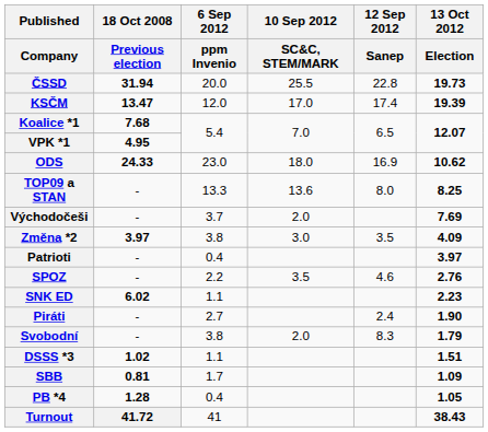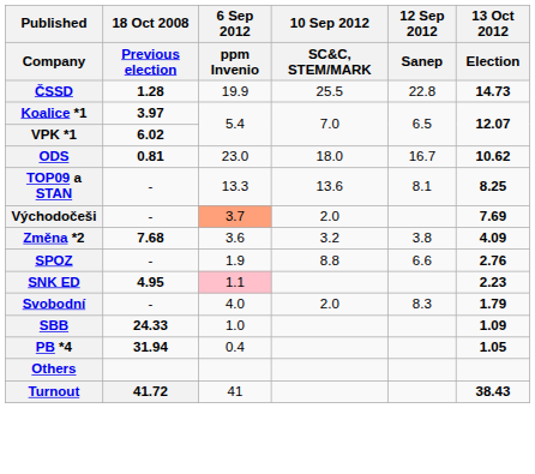ČSSD | 18 Oct 2008 / Previous election: 31.94 -> 1.28
ČSSD | 6 Sep 2012 / ppm Invenio: 20.0 -> 19.9
ČSSD | 13 Oct 2012 / Election: 19.73 -> 14.73
- row: KSČM | 13.47 | 12.0 | 17.0 | 17.4 | 19.39
Koalice *1 | 18 Oct 2008 / Previous election: 7.68 -> 3.97
VPK *1 | 18 Oct 2008 / Previous election: 4.95 -> 6.02
ODS | 18 Oct 2008 / Previous election: 24.33 -> 0.81
ODS | 12 Sep 2012 / Sanep: 16.9 -> 16.7
TOP09 a STAN | 12 Sep 2012 / Sanep: 8.0 -> 8.1
Východočeši | 6 Sep 2012 / ppm Invenio: no background -> lightsalmon background
Změna *2 | 18 Oct 2008 / Previous election: 3.97 -> 7.68
Změna *2 | 6 Sep 2012 / ppm Invenio: 3.8 -> 3.6
Změna *2 | 10 Sep 2012 / SC&C, STEM/MARK: 3.0 -> 3.2
Změna *2 | 12 Sep 2012 / Sanep: 3.5 -> 3.8
- row: Patrioti | - | 0.4 | 3.97
SPOZ | 6 Sep 2012 / ppm Invenio: 2.2 -> 1.9
SPOZ | 10 Sep 2012 / SC&C, STEM/MARK: 3.5 -> 8.8
SPOZ | 12 Sep 2012 / Sanep: 4.6 -> 6.6
SNK ED | 18 Oct 2008 / Previous election: 6.02 -> 4.95
SNK ED | 6 Sep 2012 / ppm Invenio: no background -> pink background
- row: Piráti | - | 2.7 | 2.4 | 1.90
Svobodní | 6 Sep 2012 / ppm Invenio: 3.8 -> 4.0
- row: DSSS *3 | 1.02 | 1.1 | 1.51
SBB | 18 Oct 2008 / Previous election: 0.81 -> 24.33
SBB | 6 Sep 2012 / ppm Invenio: 1.7 -> 1.0
PB *4 | 18 Oct 2008 / Previous election: 1.28 -> 31.94
+ row: Others
